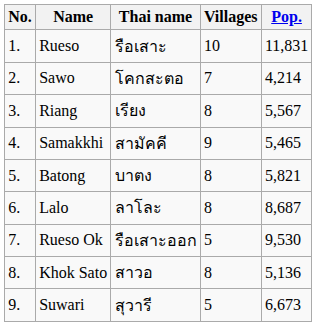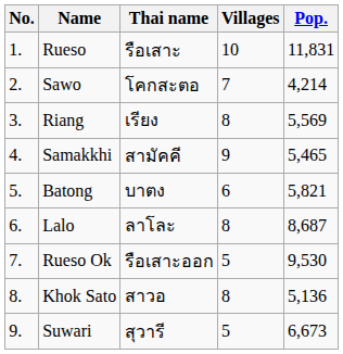Riang | Pop.: 5,567 -> 5,569
Batong | Villages: 8 -> 6
